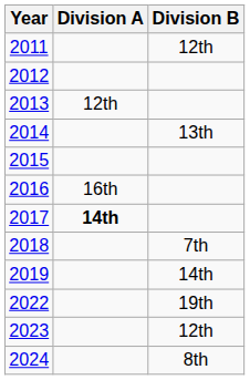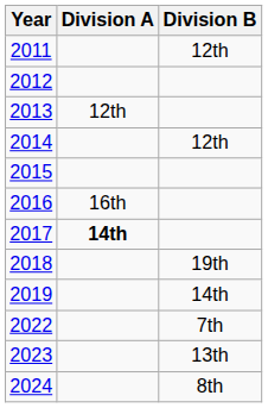2014 | Division B: 13th -> 12th
2018 | Division B: 7th -> 19th
2022 | Division B: 19th -> 7th
2023 | Division B: 12th -> 13th
